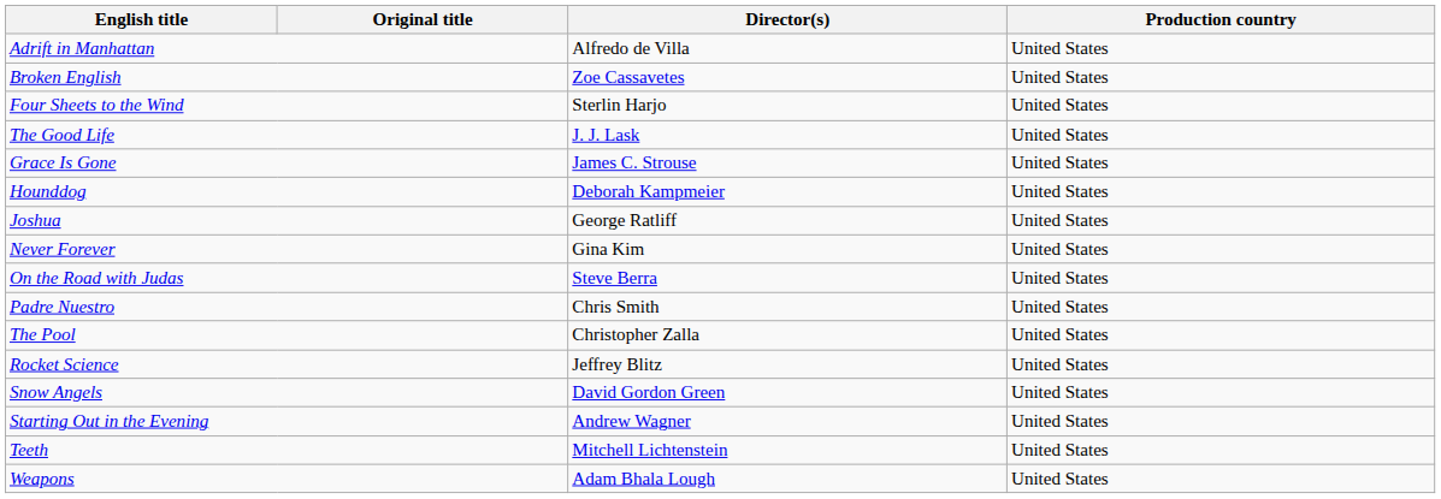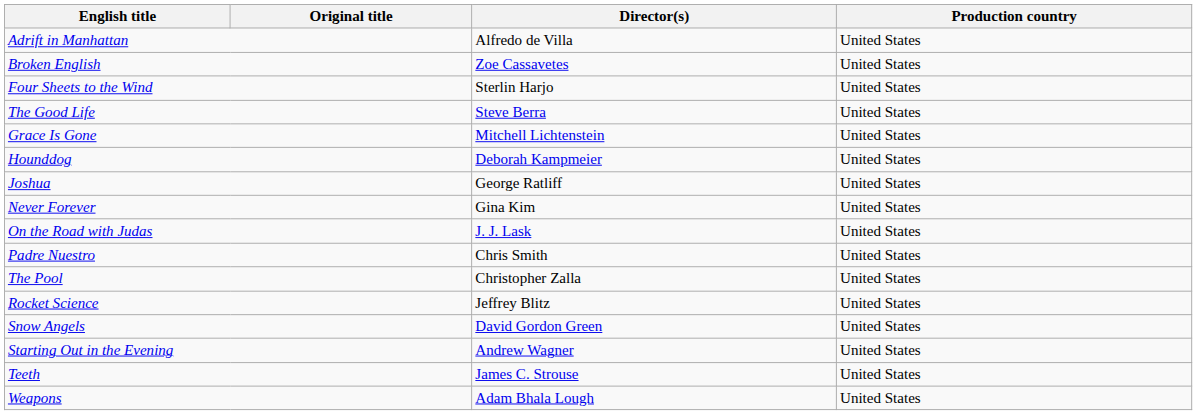The Good Life | Director(s): J. J. Lask -> Steve Berra
Grace Is Gone | Director(s): James C. Strouse -> Mitchell Lichtenstein
On the Road with Judas | Director(s): Steve Berra -> J. J. Lask
Teeth | Director(s): Mitchell Lichtenstein -> James C. Strouse
